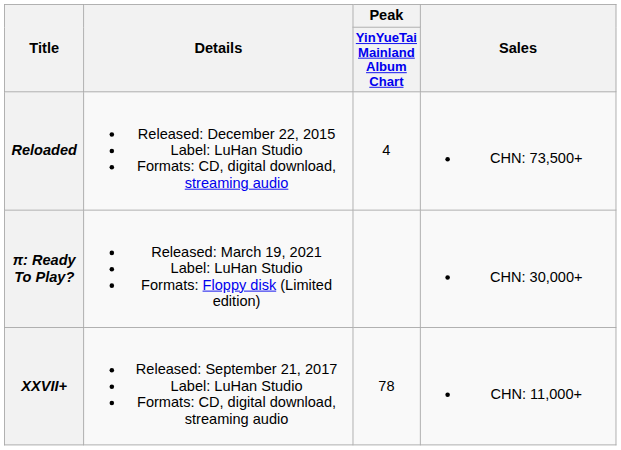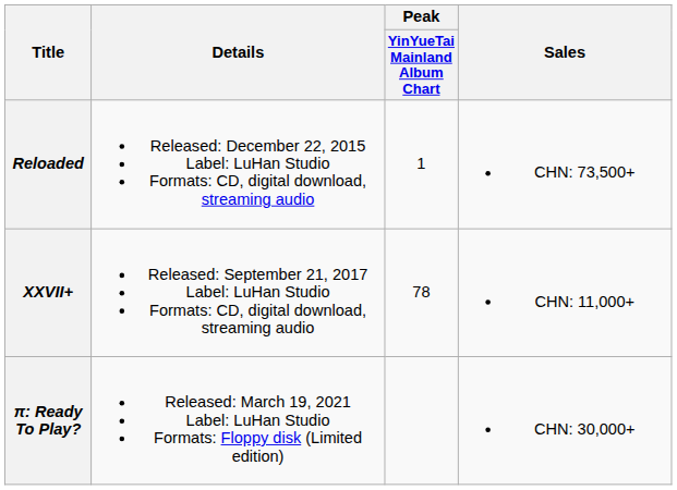Reloaded | Peak / YinYueTai Mainland Album Chart: 4 -> 1
rows swapped: XXVII+ <-> π: Ready To Play?
